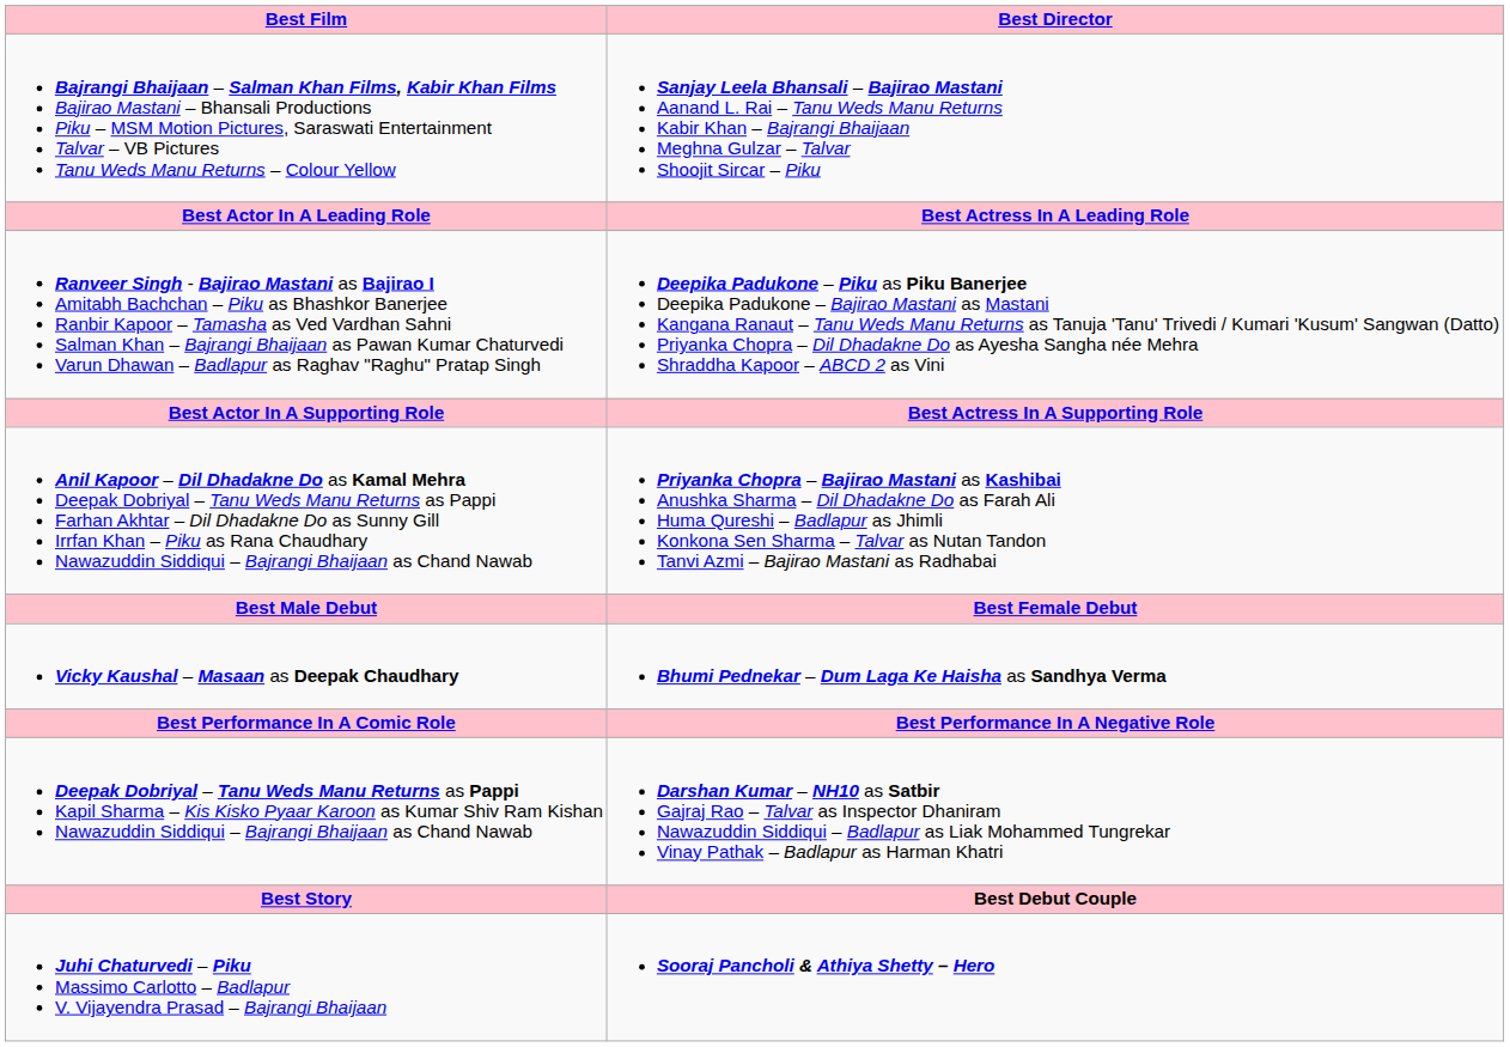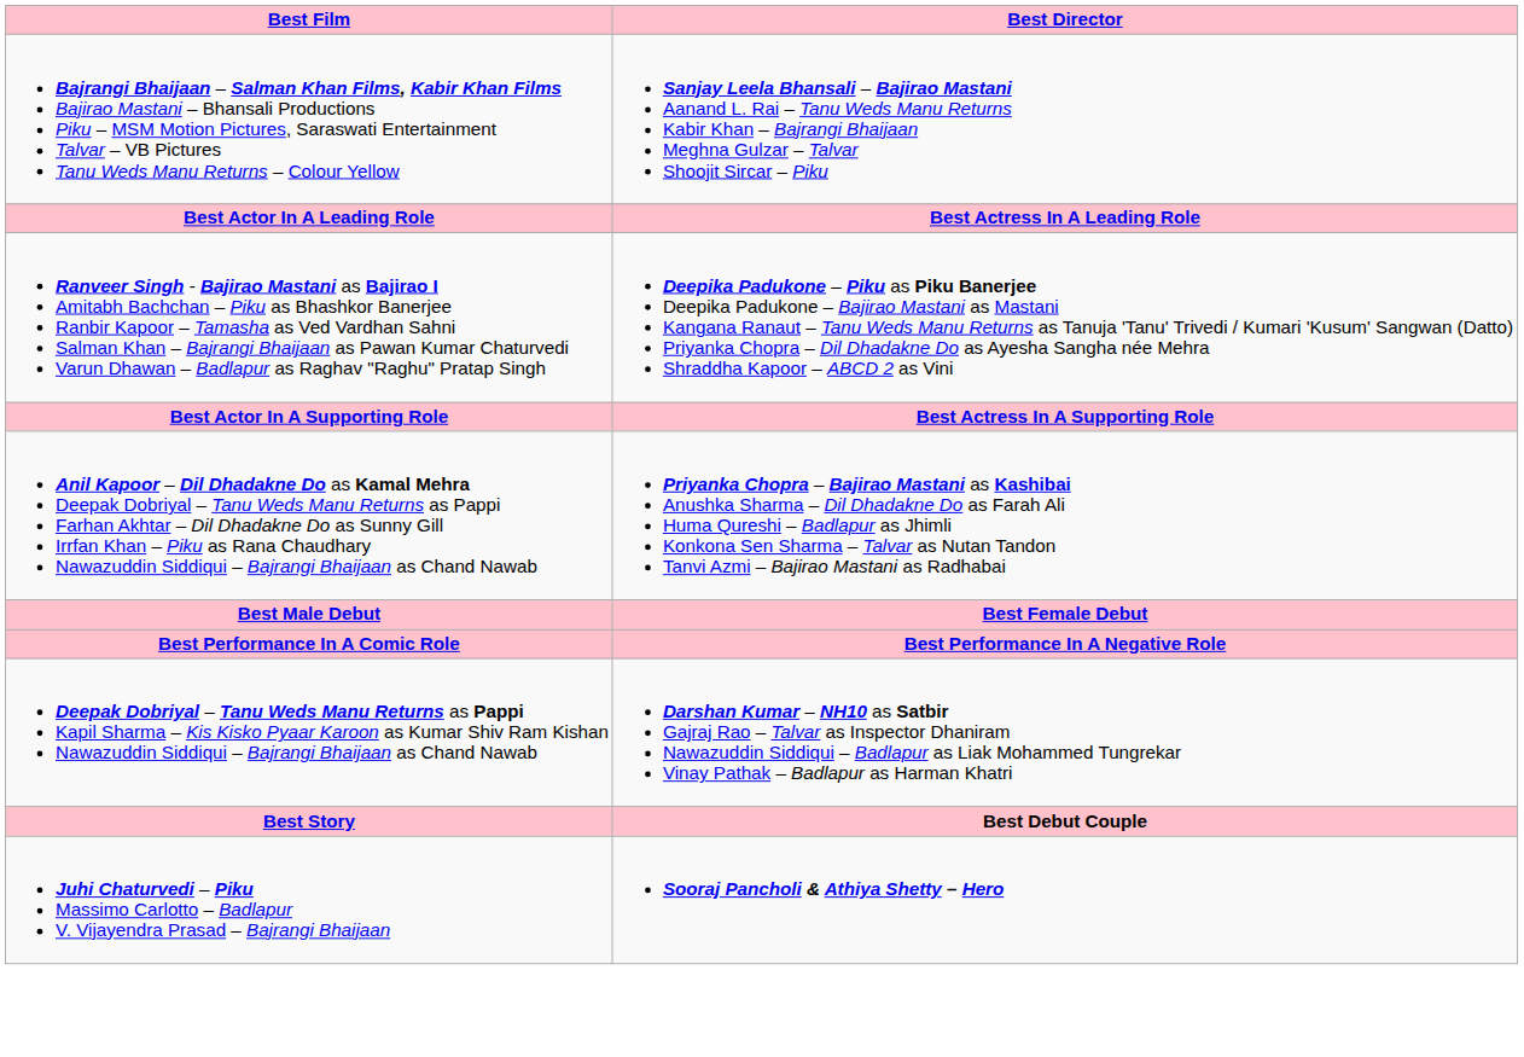- row: Vicky Kaushal – Masaan as Deepak Chaudhary | Bhumi Pednekar – Dum Laga Ke Haisha as Sandhya Verma
